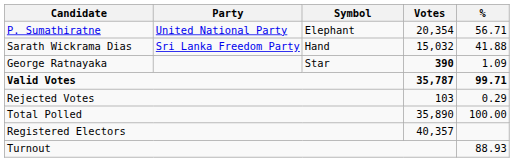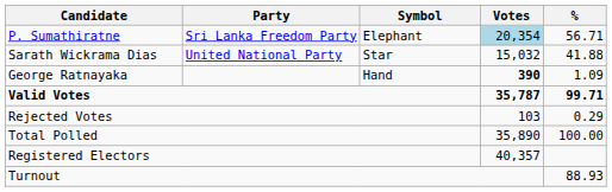P. Sumathiratne | Party: United National Party -> Sri Lanka Freedom Party
P. Sumathiratne | Votes: no background -> lightblue background
Sarath Wickrama Dias | Party: Sri Lanka Freedom Party -> United National Party
Sarath Wickrama Dias | Symbol: Hand -> Star
George Ratnayaka | Symbol: Star -> Hand
